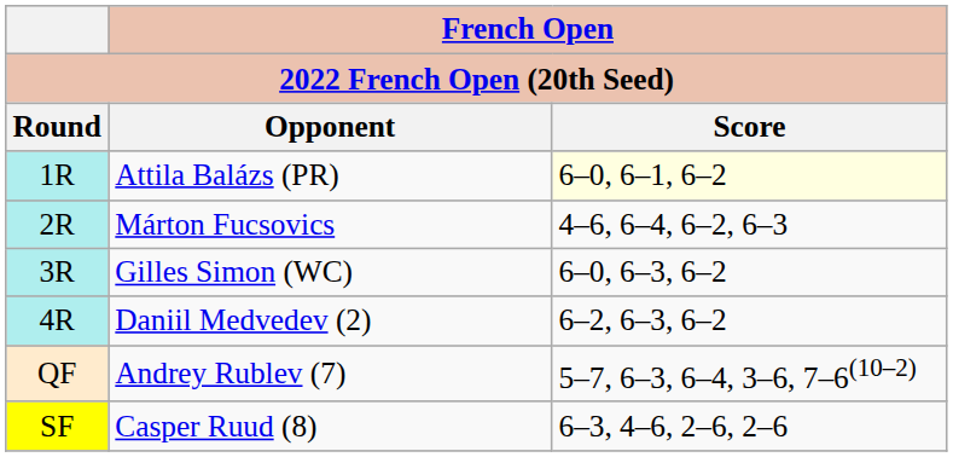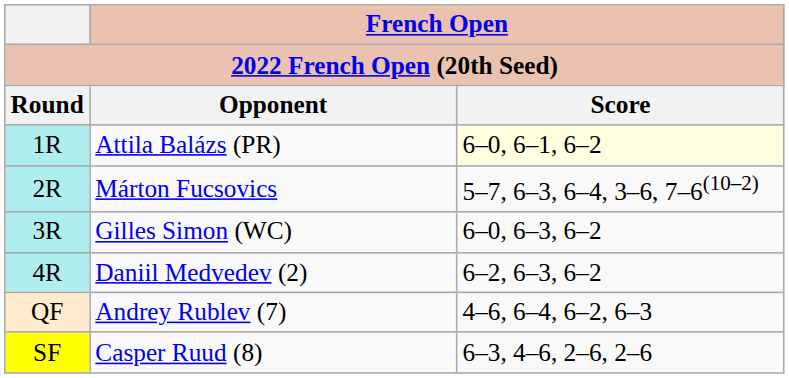Márton Fucsovics | French Open / Score: 4–6, 6–4, 6–2, 6–3 -> 5–7, 6–3, 6–4, 3–6, 7–6(10–2)
Andrey Rublev (7) | French Open / Score: 5–7, 6–3, 6–4, 3–6, 7–6(10–2) -> 4–6, 6–4, 6–2, 6–3
